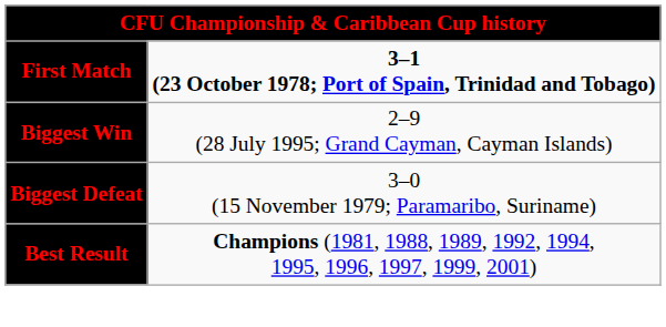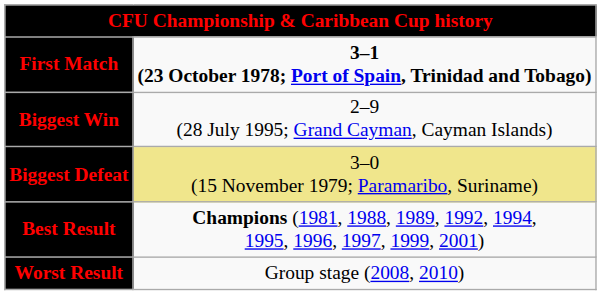Biggest Defeat | column 2: no background -> khaki background
+ row: Worst Result | Group stage (2008, 2010)
